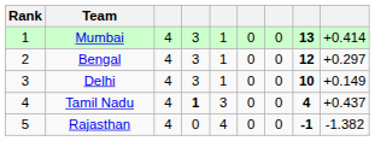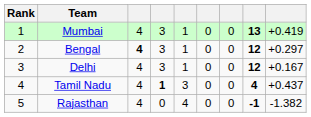Mumbai | column 9: +0.414 -> +0.419
Bengal | column 3: normal -> bold
Delhi | column 8: 10 -> 12
Delhi | column 9: +0.149 -> +0.167
